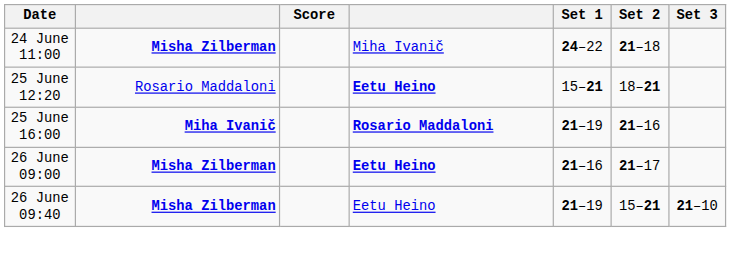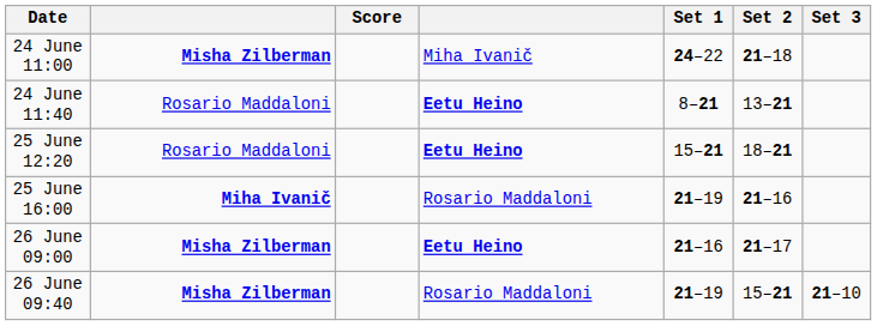+ row: 24 June 11:40 | Rosario Maddaloni | Eetu Heino | 8–21 | 13–21
25 June 16:00 | column 4: bold -> normal
26 June 09:40 | column 4: Eetu Heino -> Rosario Maddaloni
